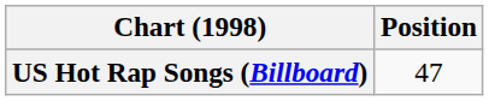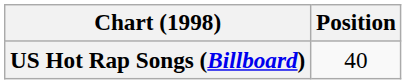US Hot Rap Songs (Billboard) | Position: 47 -> 40
